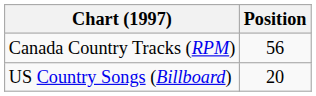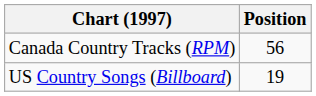US Country Songs (Billboard) | Position: 20 -> 19
